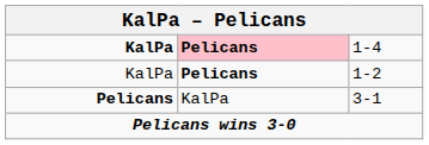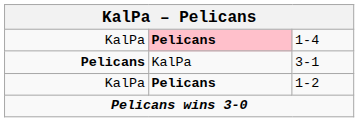1-4 | column 1: bold -> normal
rows swapped: 3-1 <-> 1-2
